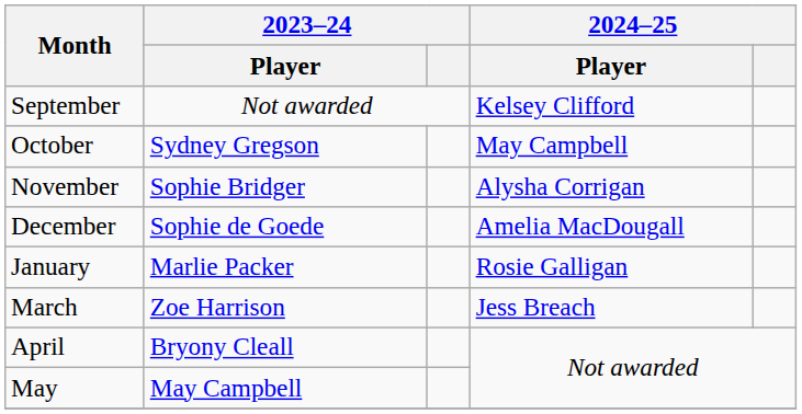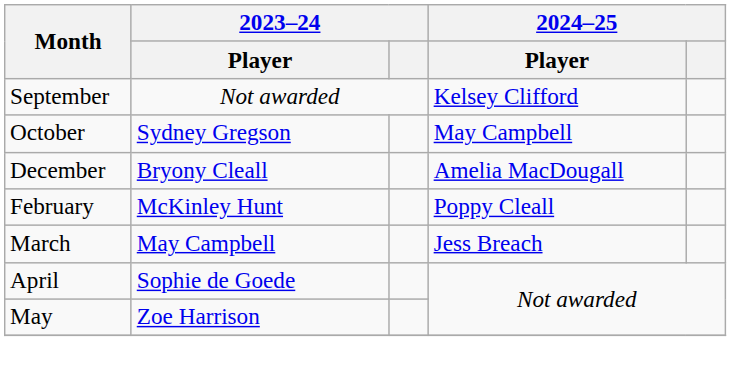- row: November | Sophie Bridger | Alysha Corrigan
December | 2023–24 / Player: Sophie de Goede -> Bryony Cleall
- row: January | Marlie Packer | Rosie Galligan
+ row: February | McKinley Hunt | Poppy Cleall
March | 2023–24 / Player: Zoe Harrison -> May Campbell
April | 2023–24 / Player: Bryony Cleall -> Sophie de Goede
May | 2023–24 / Player: May Campbell -> Zoe Harrison
